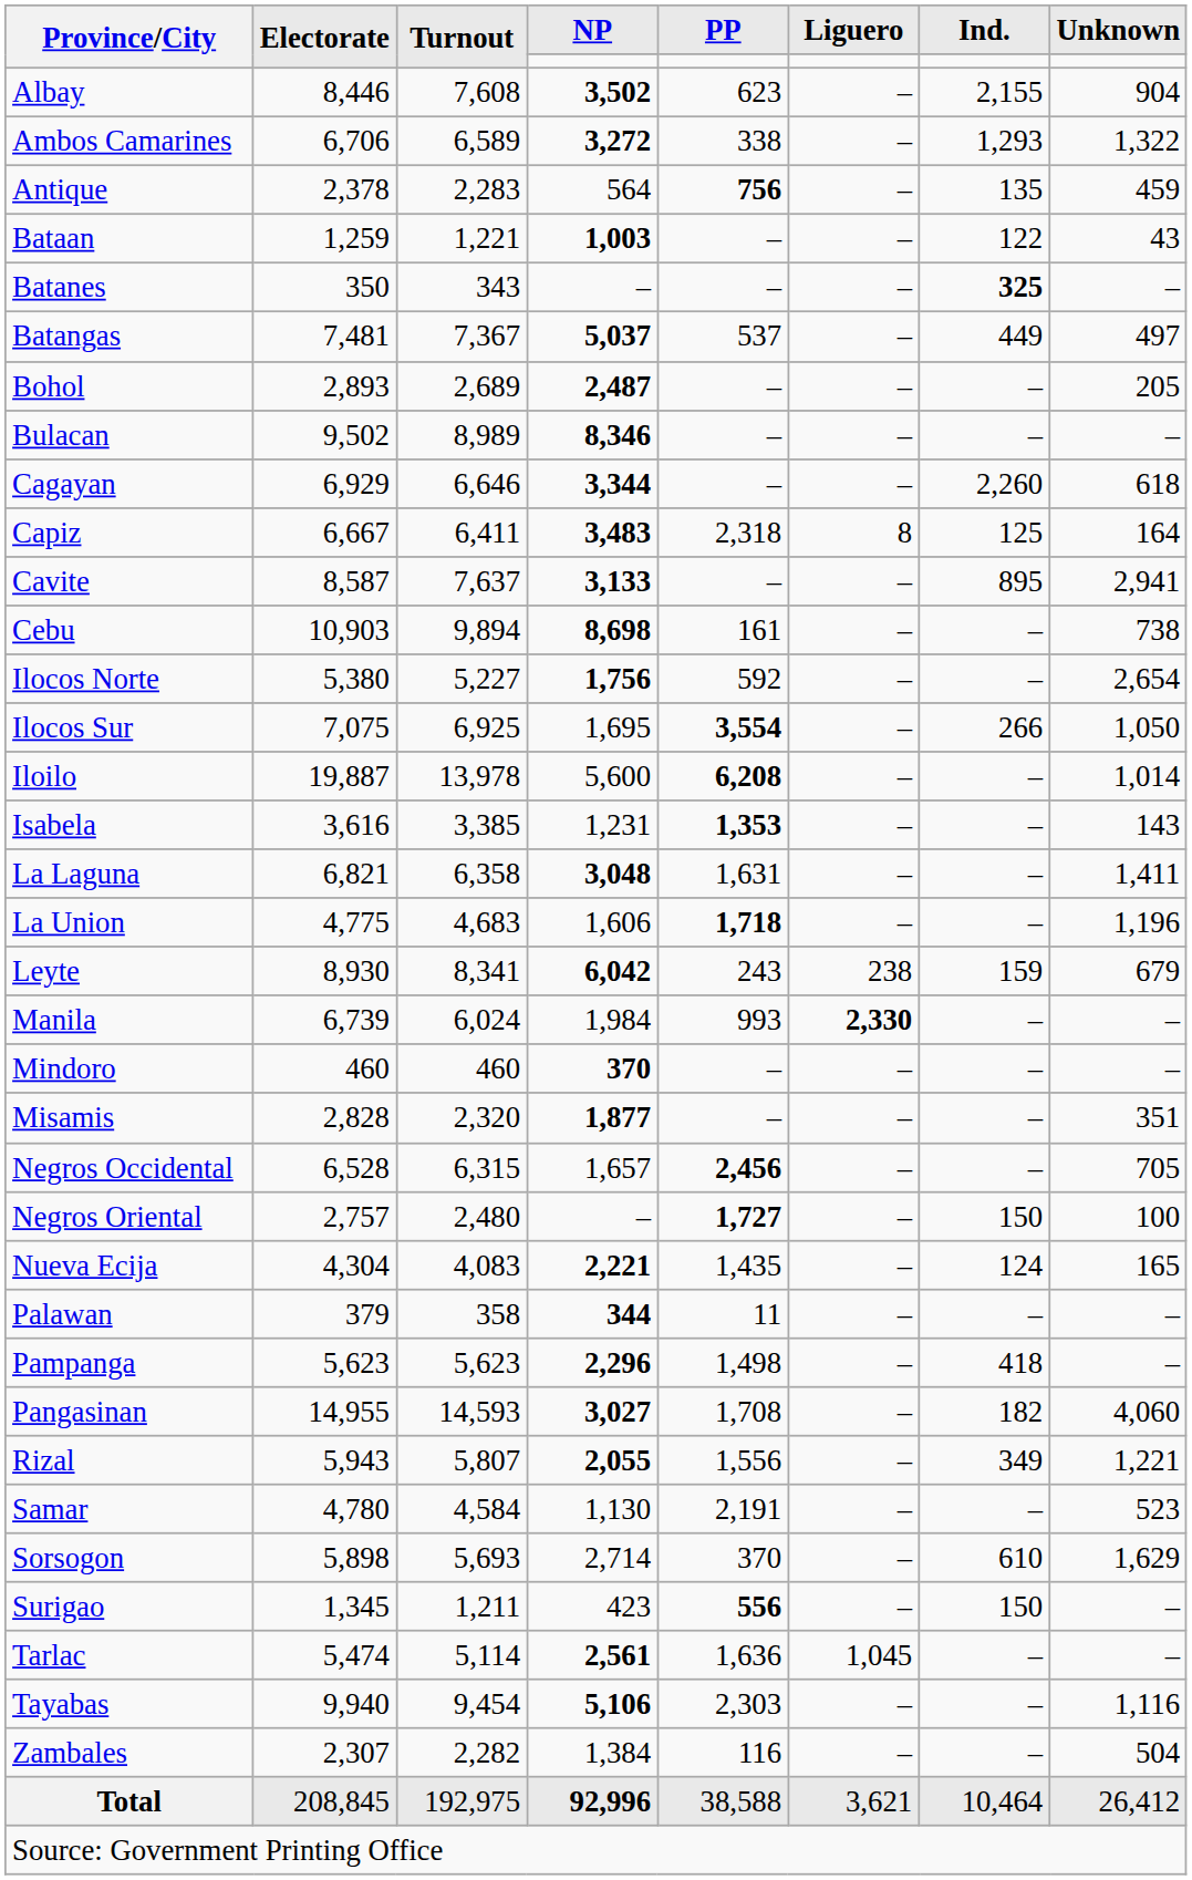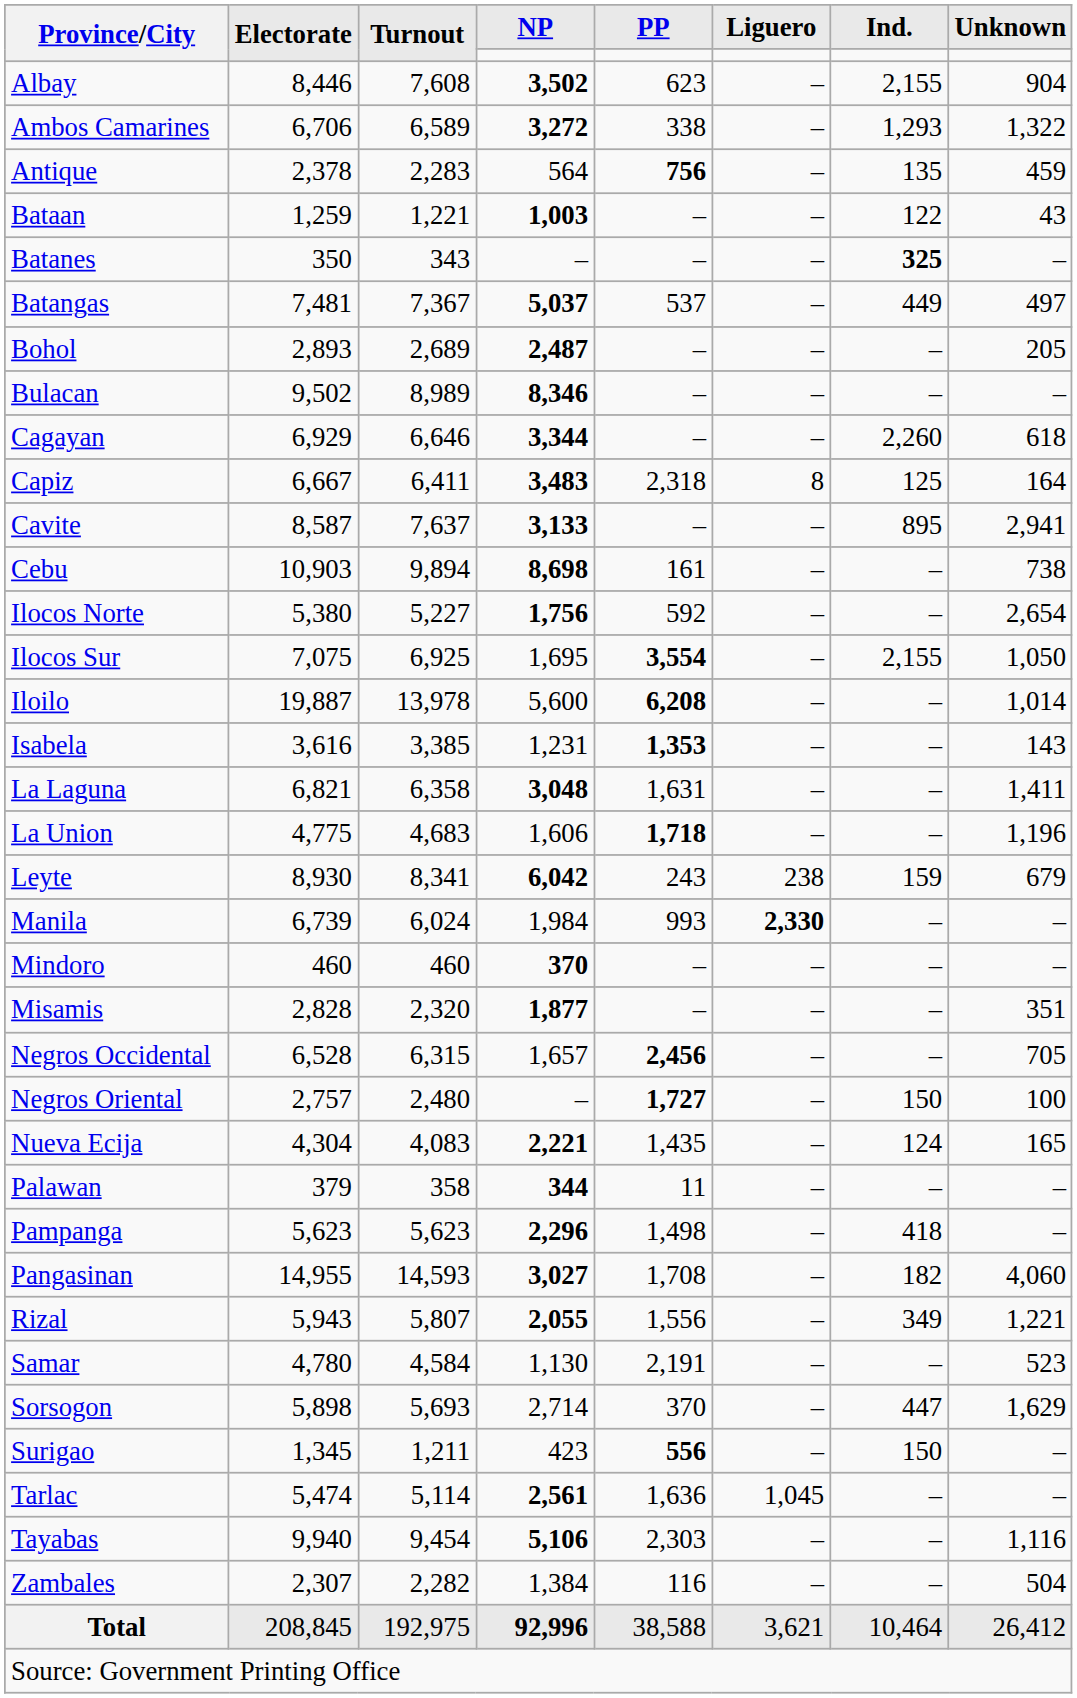Ilocos Sur | Ind.: 266 -> 2,155
Sorsogon | Ind.: 610 -> 447
